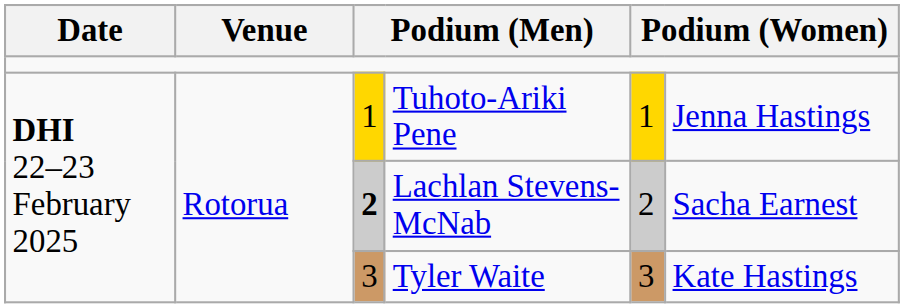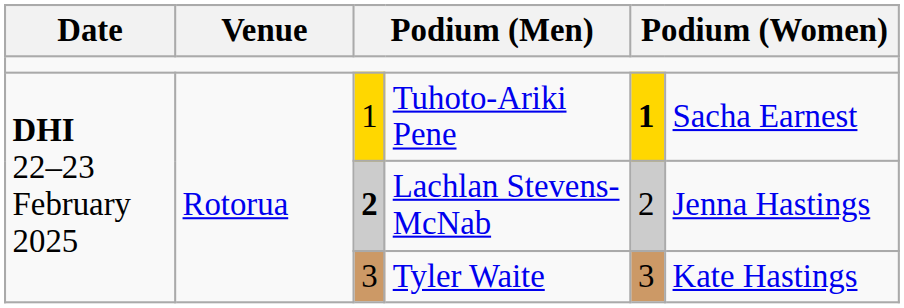Tuhoto-Ariki Pene | column 5: normal -> bold
Tuhoto-Ariki Pene | column 6: Jenna Hastings -> Sacha Earnest
Lachlan Stevens-McNab | column 6: Sacha Earnest -> Jenna Hastings
